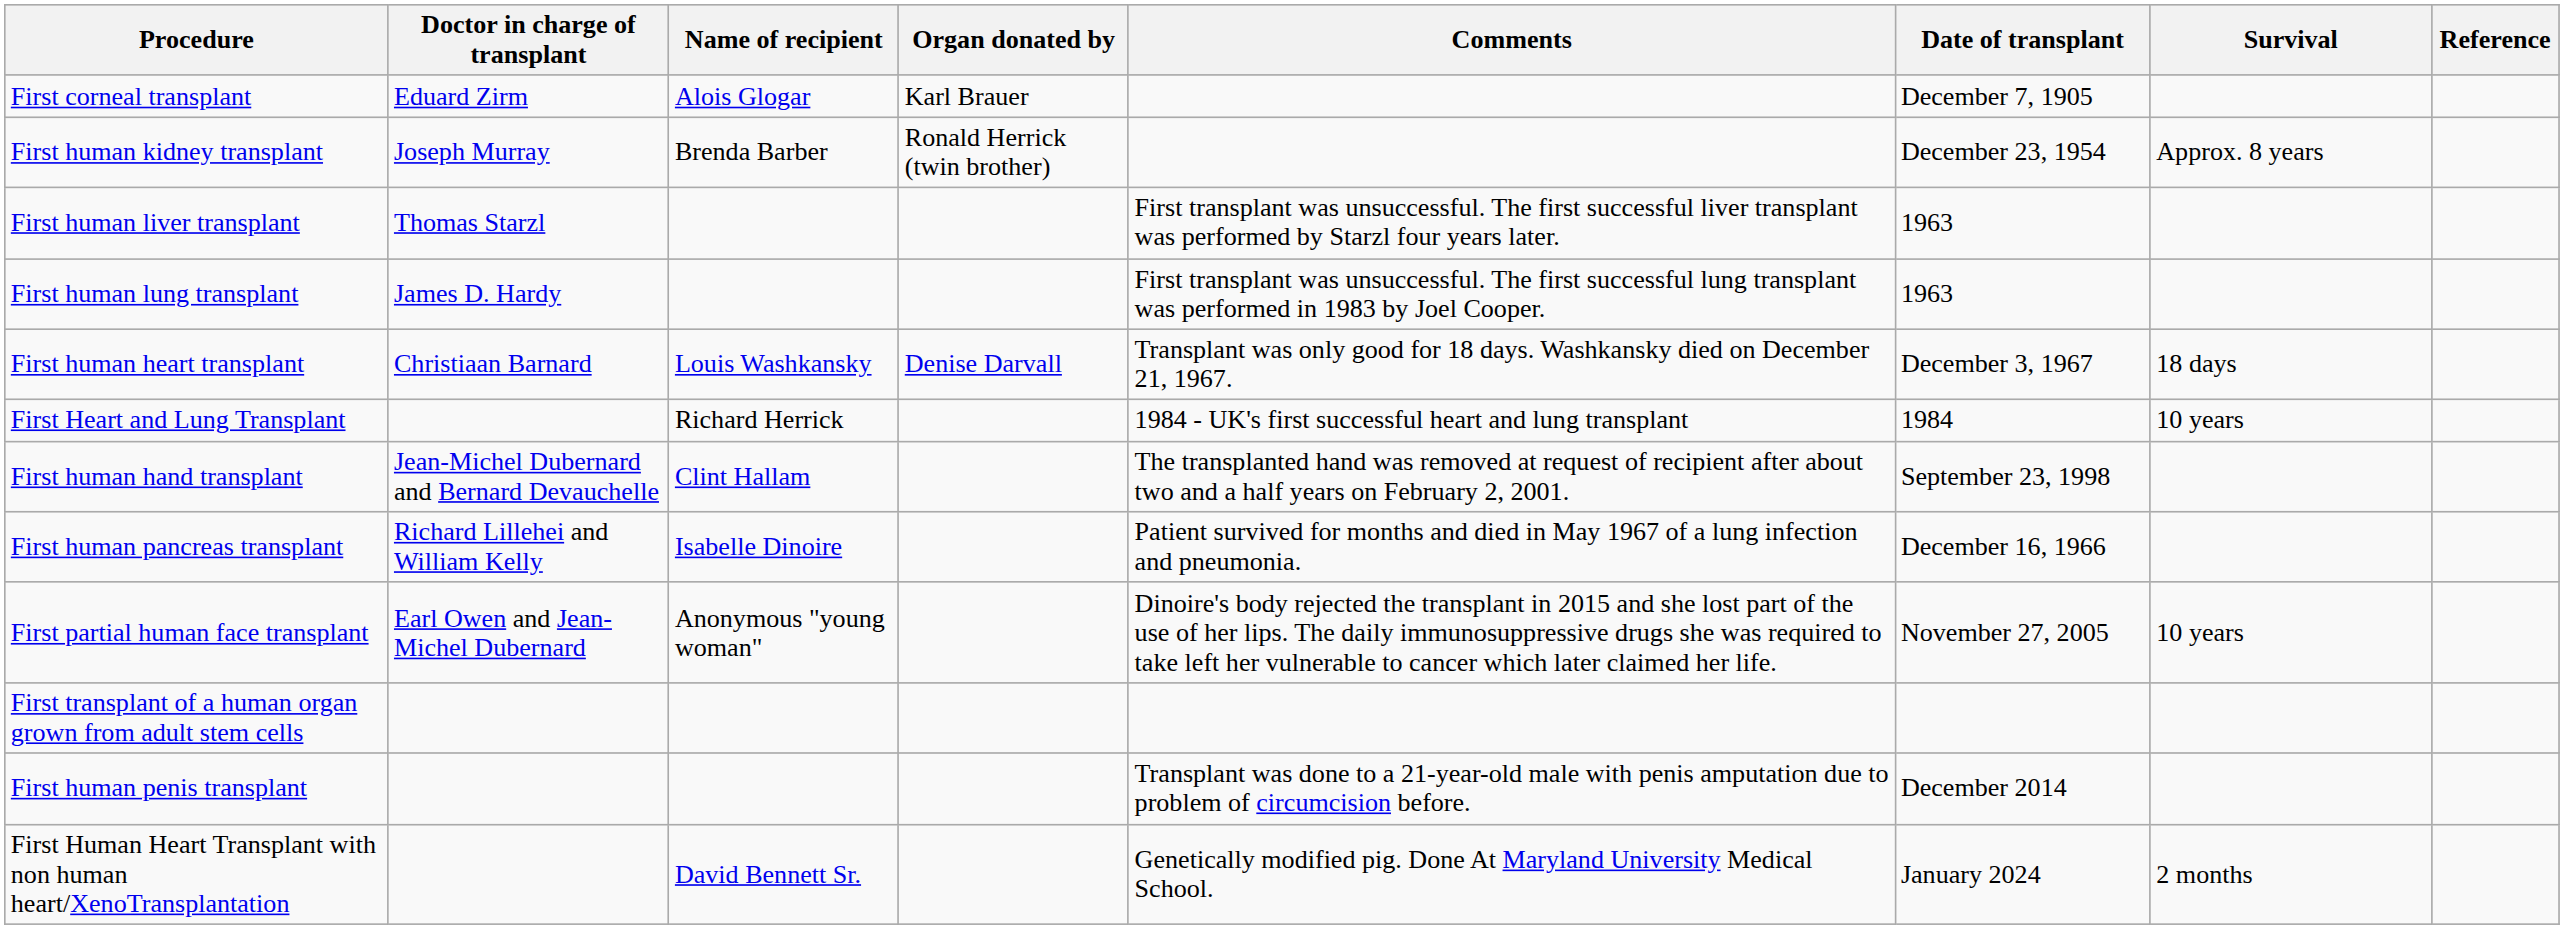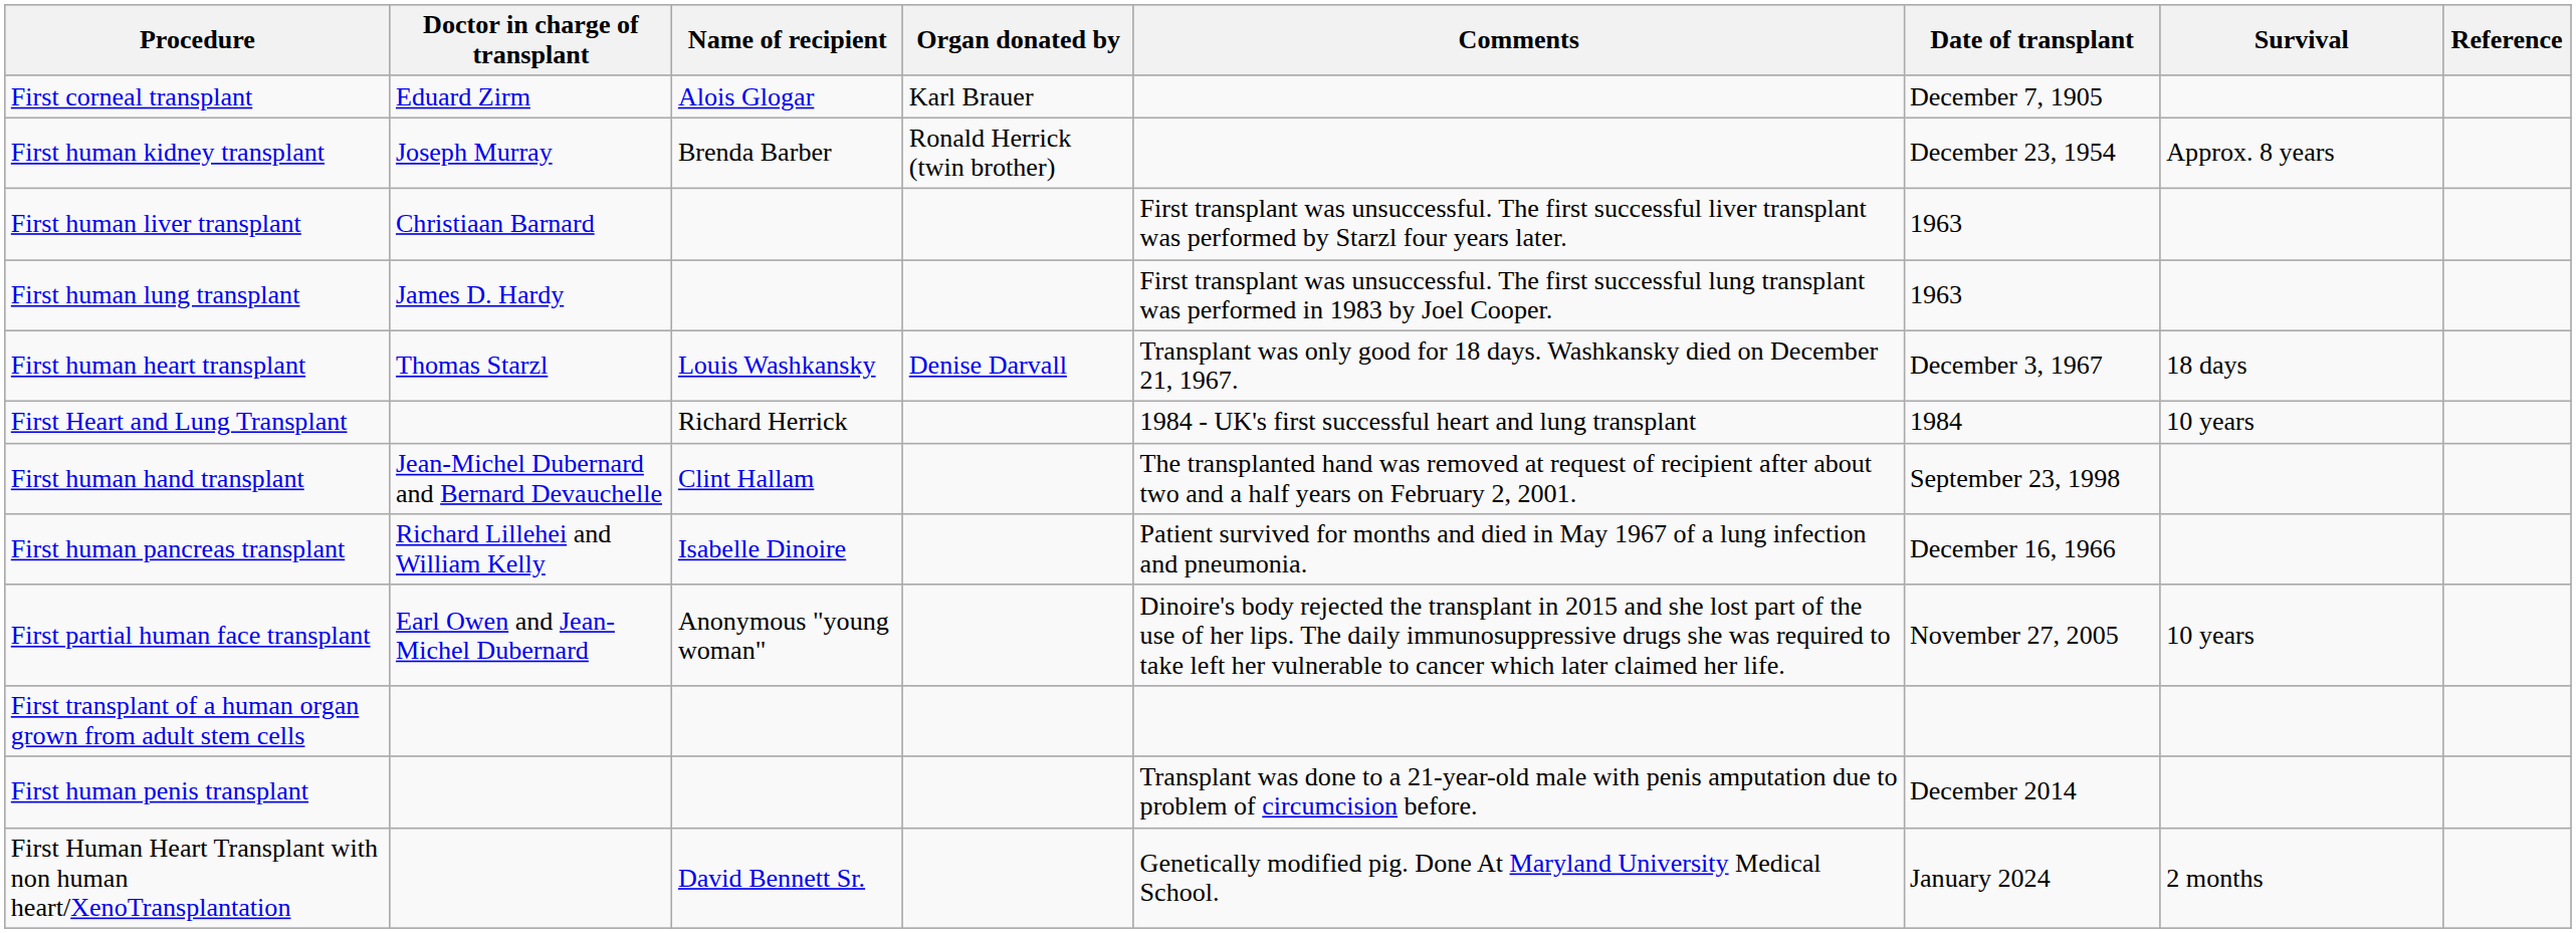First human liver transplant | Doctor in charge of transplant: Thomas Starzl -> Christiaan Barnard
First human heart transplant | Doctor in charge of transplant: Christiaan Barnard -> Thomas Starzl
